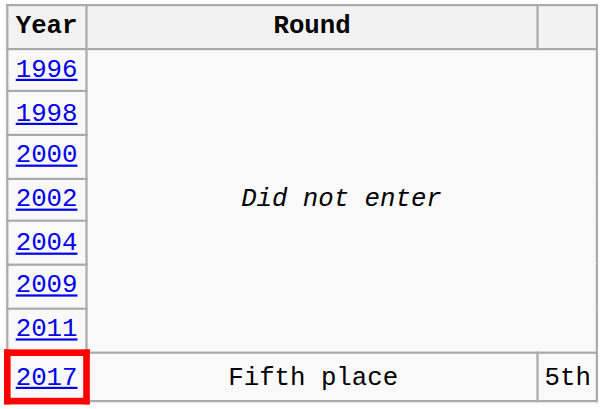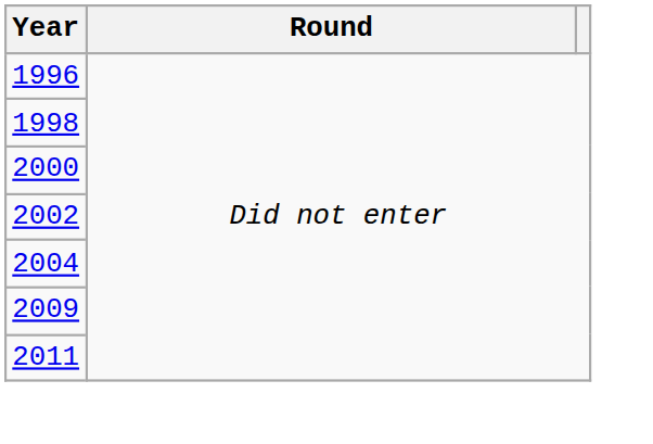- row: 2017 | Fifth place | 5th
